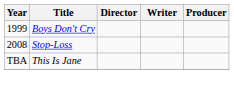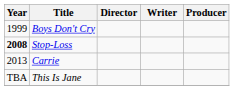Stop-Loss | Year: normal -> bold
+ row: 2013 | Carrie
